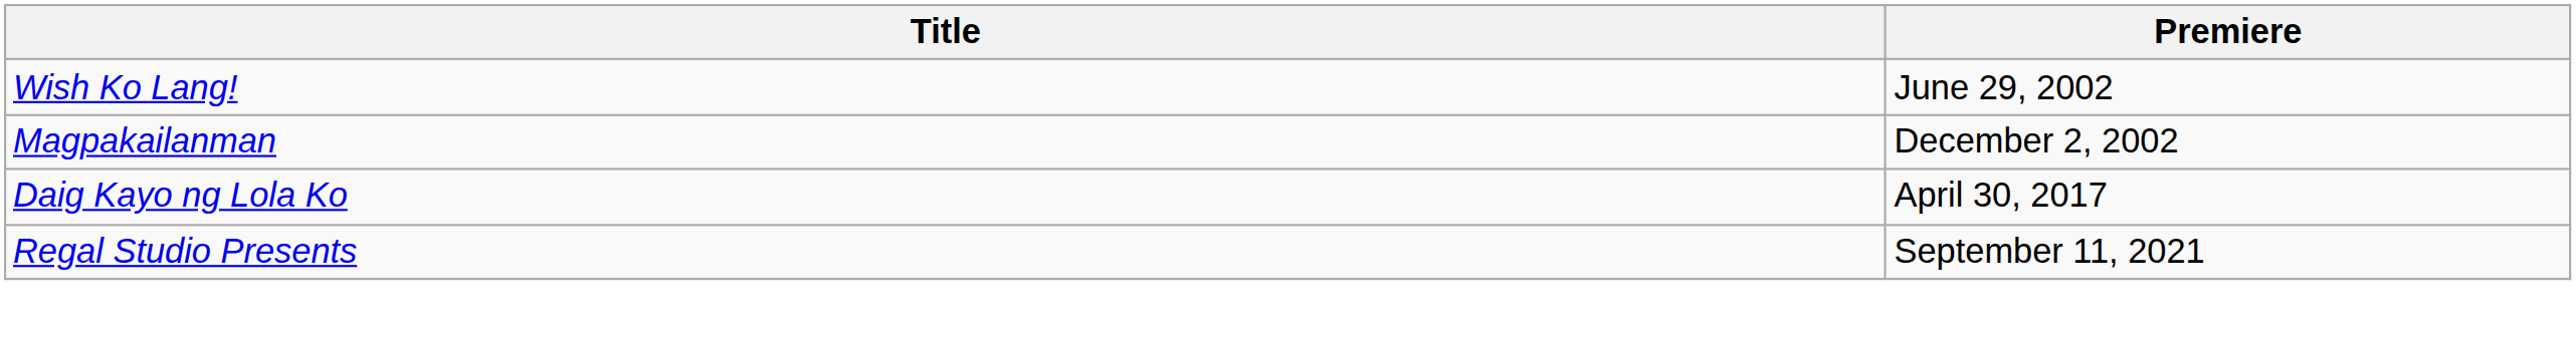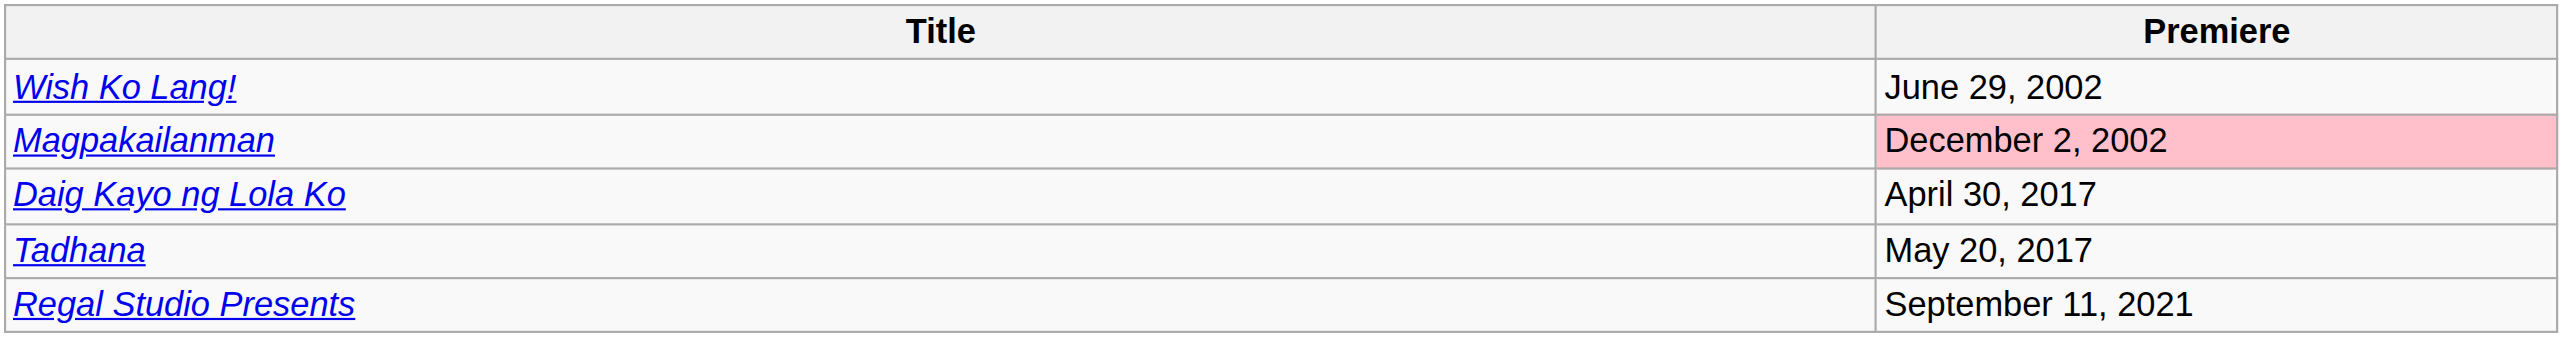Magpakailanman | Premiere: no background -> pink background
+ row: Tadhana | May 20, 2017
